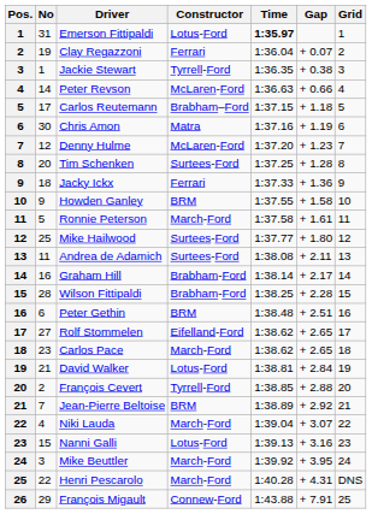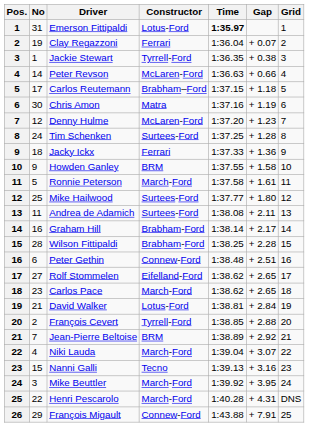Tim Schenken | No: 20 -> 24
Peter Gethin | Constructor: BRM -> Connew-Ford
Nanni Galli | Constructor: Lotus-Ford -> Tecno
